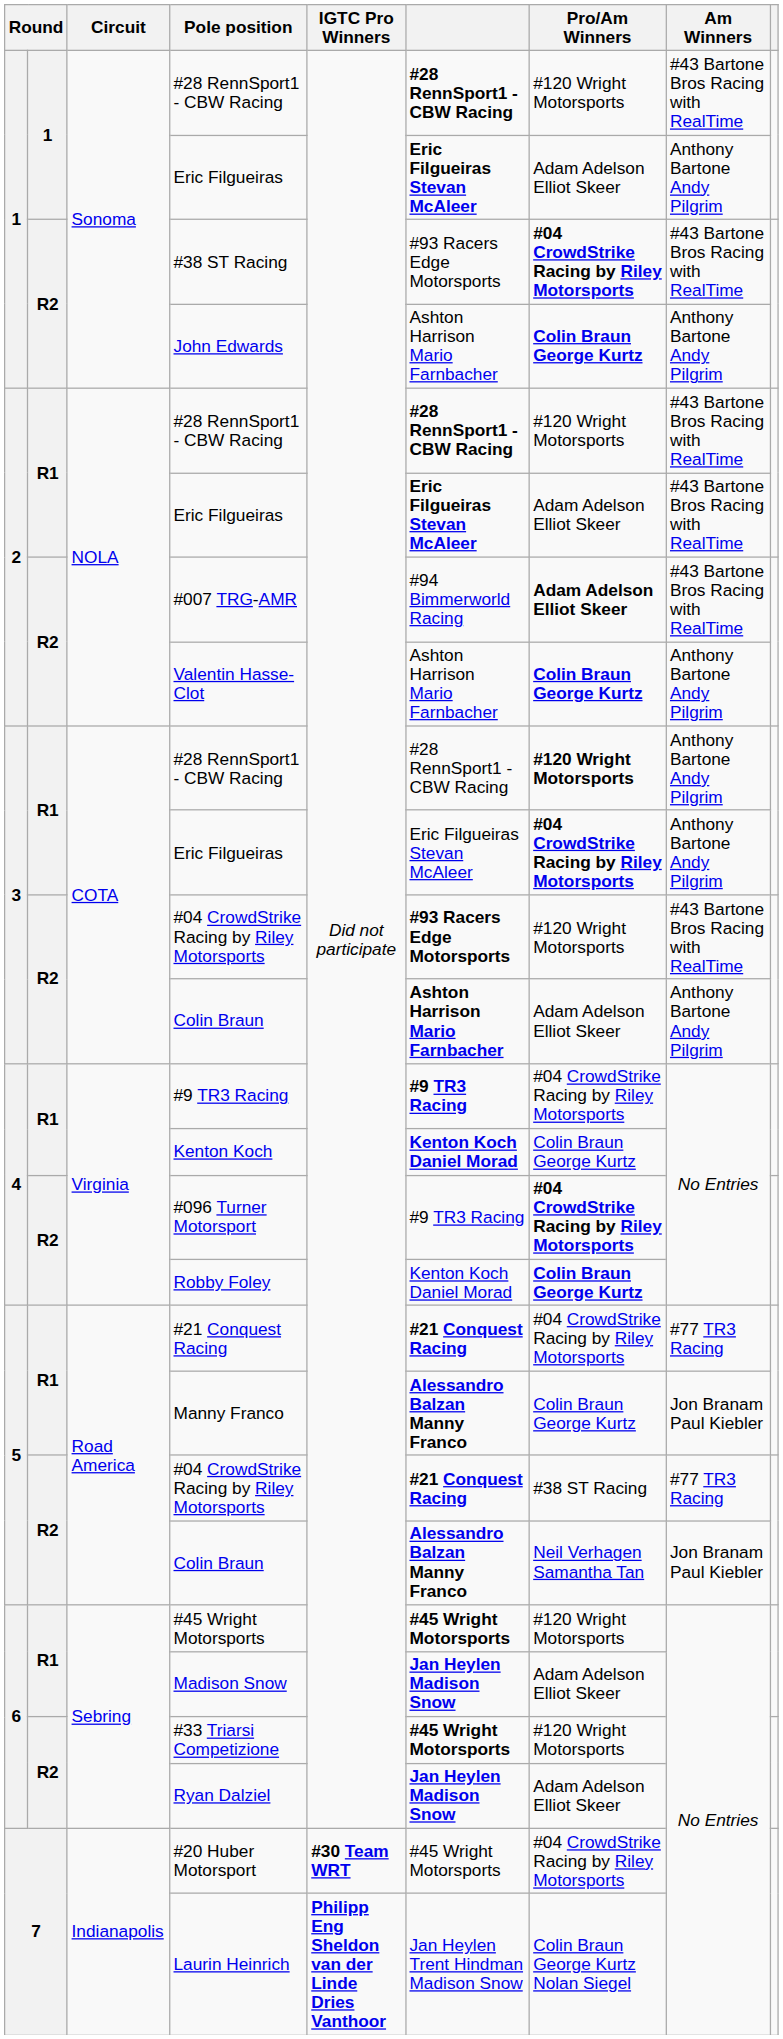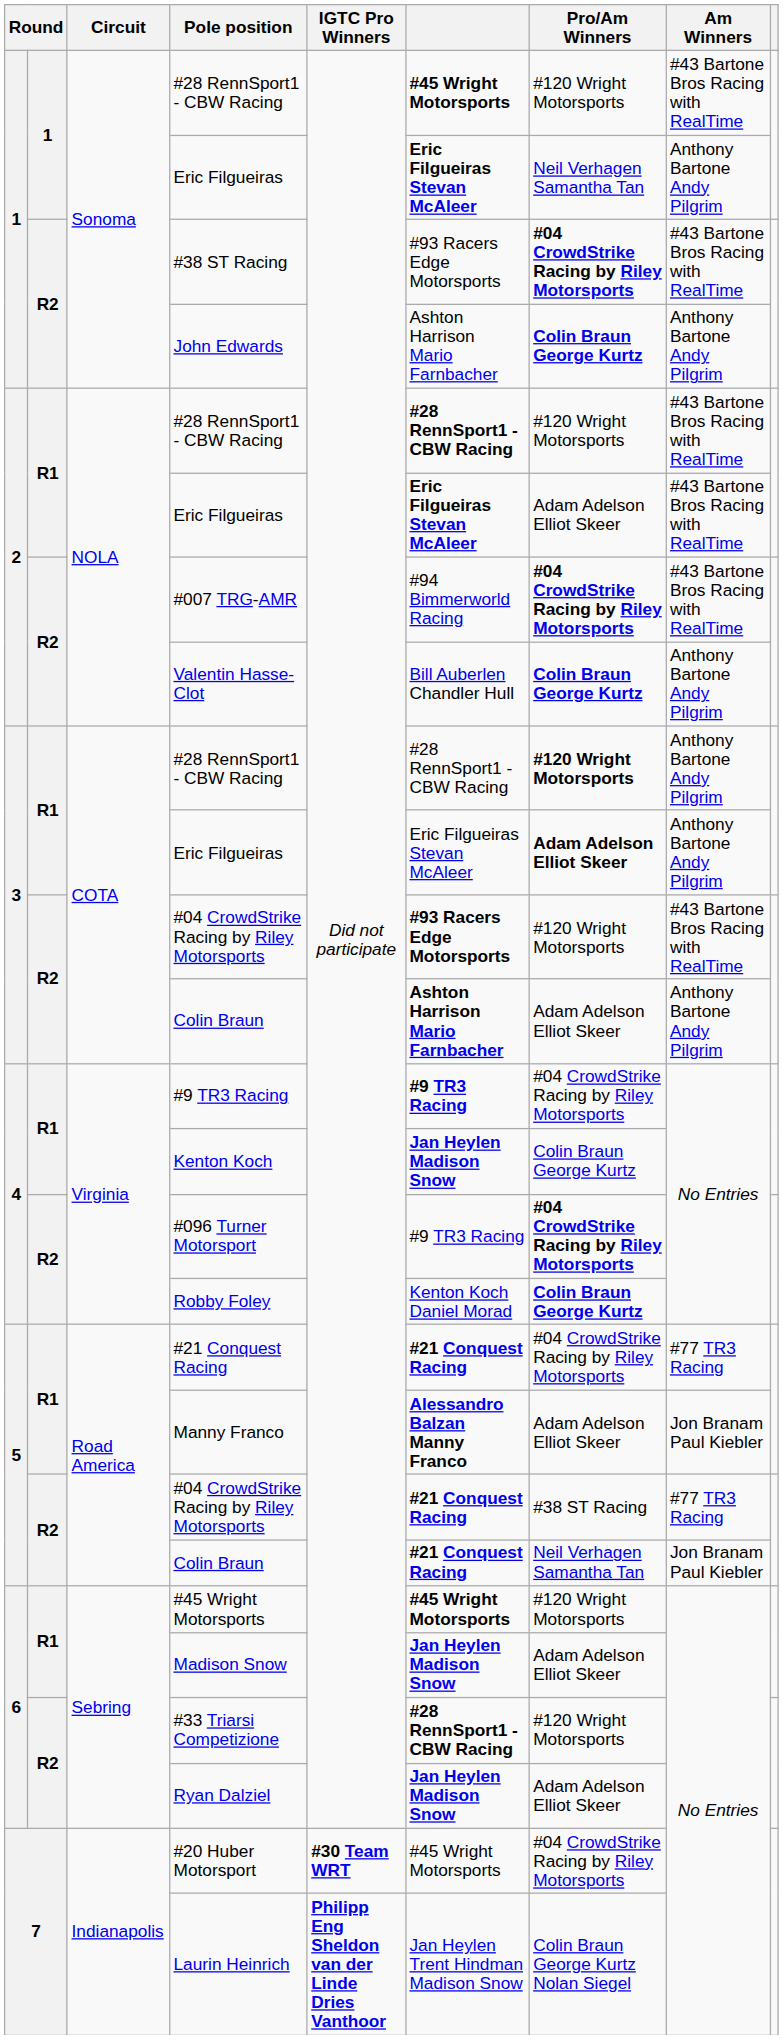1 / #28 RennSport1 - CBW Racing | column 6: #28 RennSport1 - CBW Racing -> #45 Wright Motorsports
1 / Eric Filgueiras | Pro/Am Winners: Adam Adelson Elliot Skeer -> Neil Verhagen Samantha Tan
#007 TRG-AMR | Pro/Am Winners: Adam Adelson Elliot Skeer -> #04 CrowdStrike Racing by Riley Motorsports
Valentin Hasse-Clot | column 6: Ashton Harrison Mario Farnbacher -> Bill Auberlen Chandler Hull
3 / Eric Filgueiras | Pro/Am Winners: #04 CrowdStrike Racing by Riley Motorsports -> Adam Adelson Elliot Skeer
Kenton Koch | column 6: Kenton Koch Daniel Morad -> Jan Heylen Madison Snow
Manny Franco | Pro/Am Winners: Colin Braun George Kurtz -> Adam Adelson Elliot Skeer
5 / Colin Braun | column 6: Alessandro Balzan Manny Franco -> #21 Conquest Racing
#33 Triarsi Competizione | column 6: #45 Wright Motorsports -> #28 RennSport1 - CBW Racing
